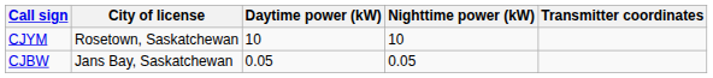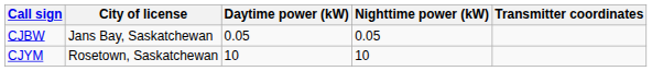rows swapped: CJBW <-> CJYM
